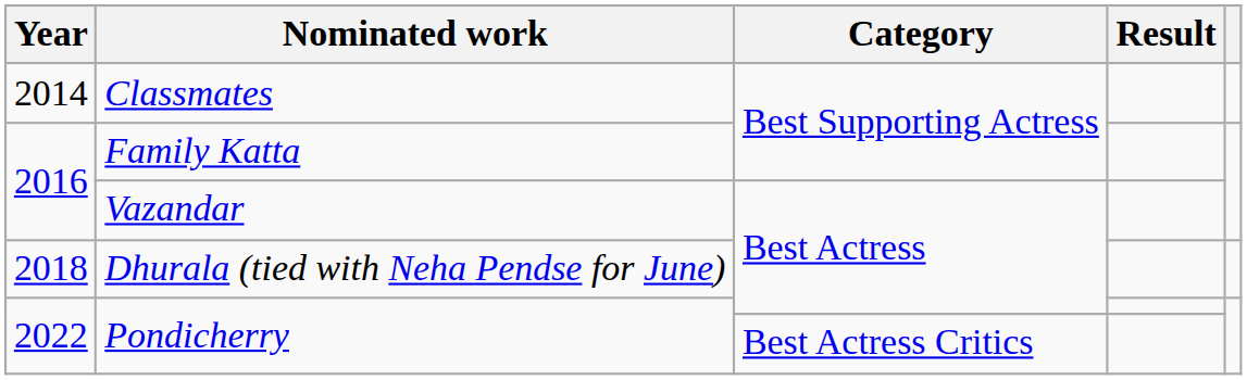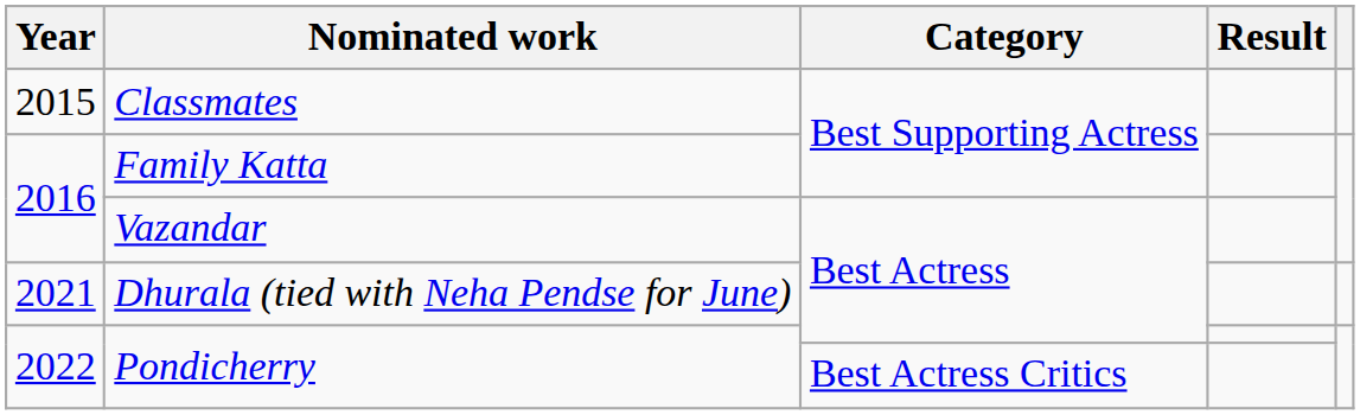Classmates | Year: 2014 -> 2015
Dhurala (tied with Neha Pendse for June) | Year: 2018 -> 2021
